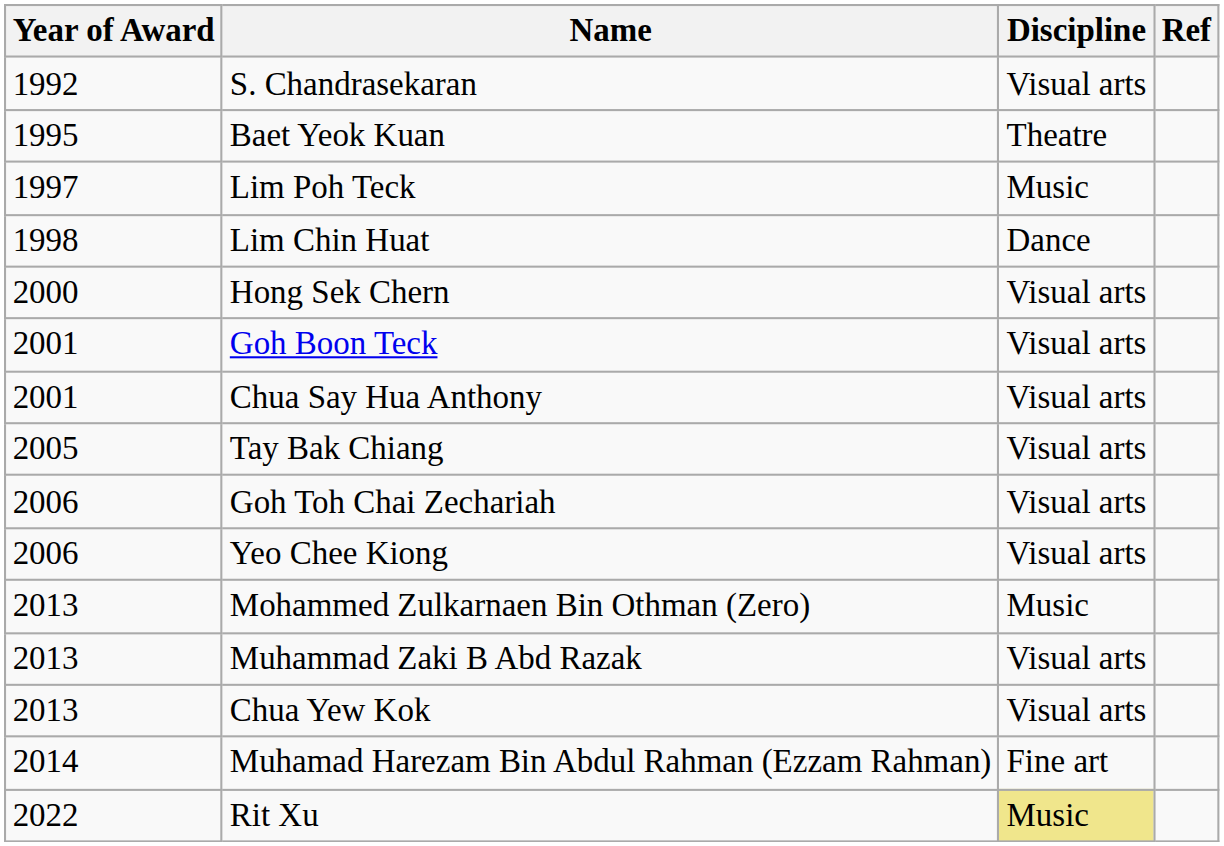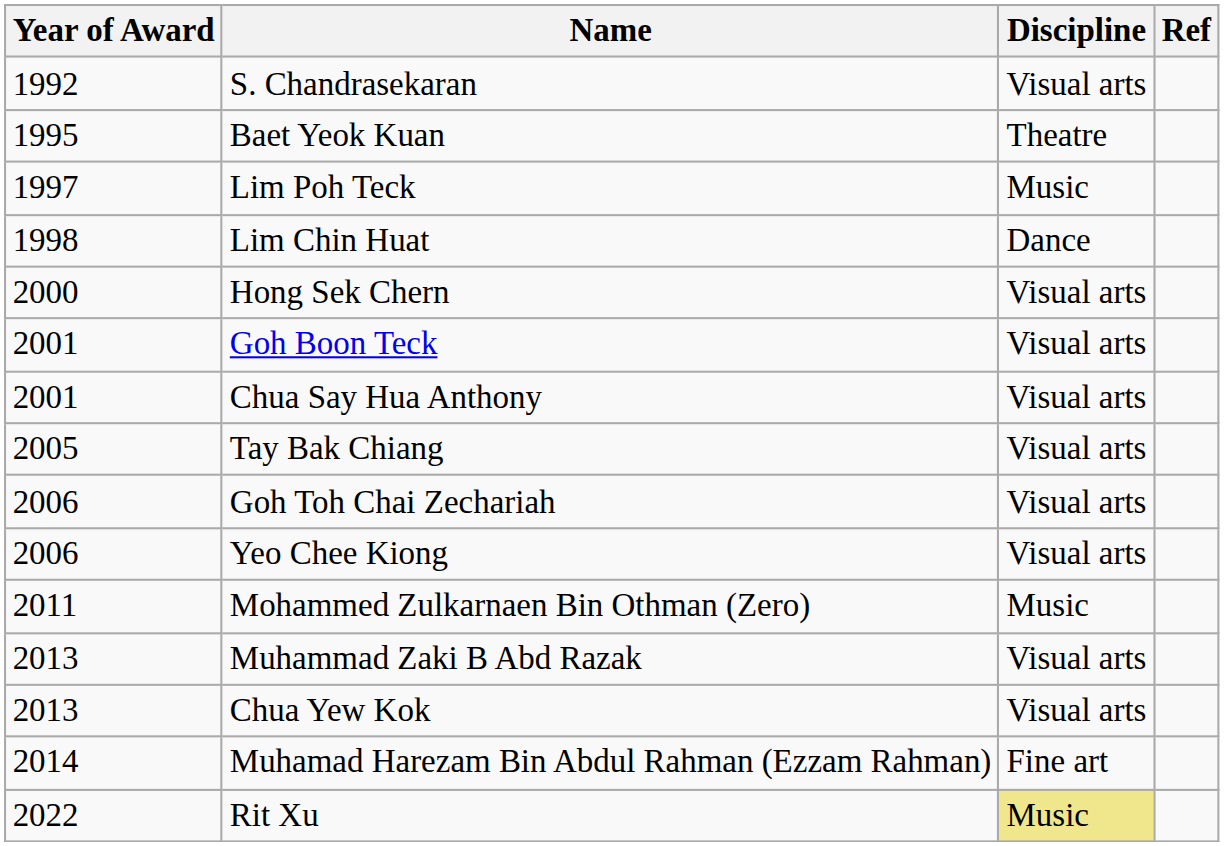Mohammed Zulkarnaen Bin Othman (Zero) | Year of Award: 2013 -> 2011
